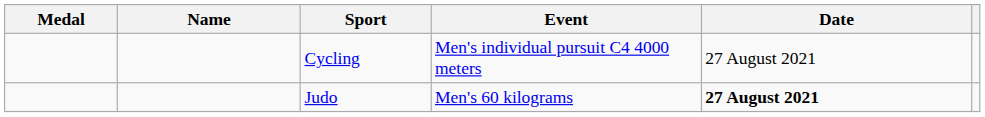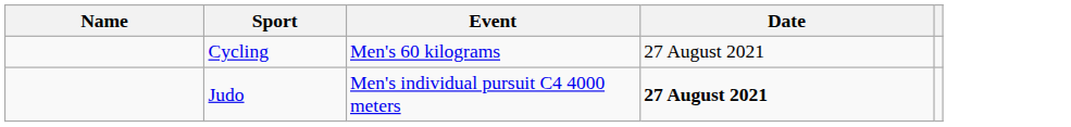- column: Medal
Cycling | Event: Men's individual pursuit C4 4000 meters -> Men's 60 kilograms
Judo | Event: Men's 60 kilograms -> Men's individual pursuit C4 4000 meters
